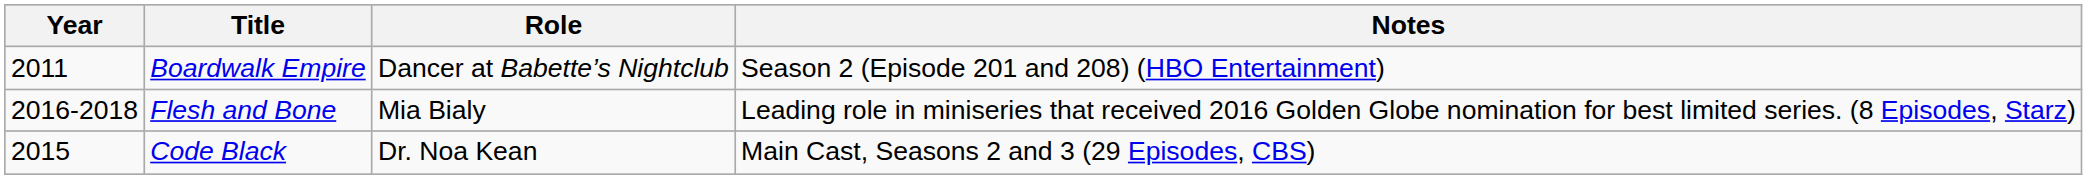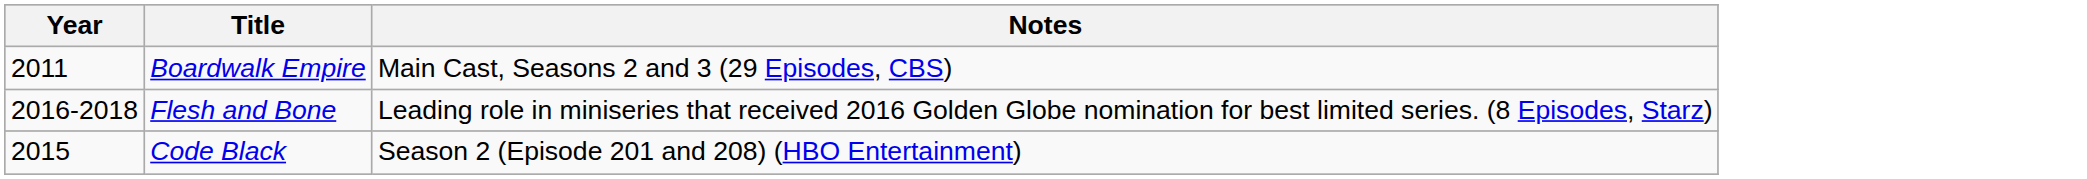- column: Role | Dancer at Babette’s Nightclub | Mia Bialy | Dr. Noa Kean
Boardwalk Empire | Notes: Season 2 (Episode 201 and 208) (HBO Entertainment) -> Main Cast, Seasons 2 and 3 (29 Episodes, CBS)
Code Black | Notes: Main Cast, Seasons 2 and 3 (29 Episodes, CBS) -> Season 2 (Episode 201 and 208) (HBO Entertainment)
